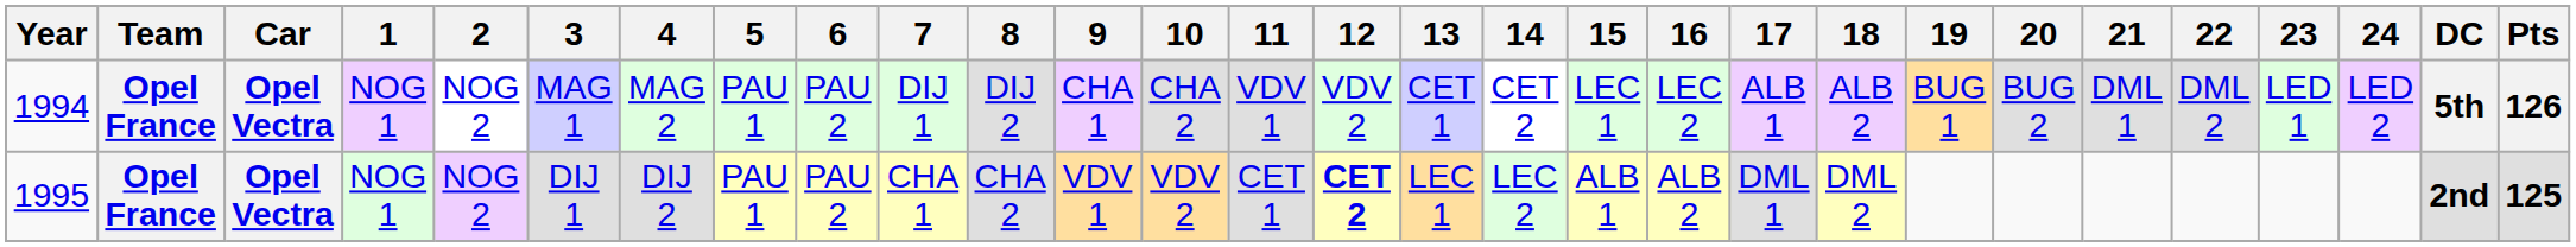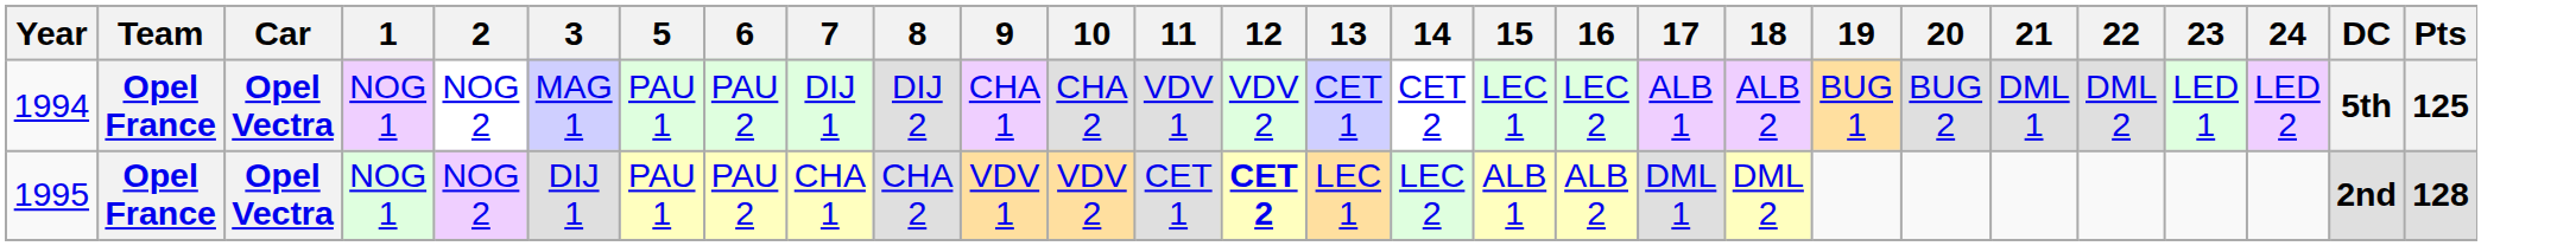- column: 4 | MAG 2 | DIJ 2
1994 | Pts: 126 -> 125
1995 | Pts: 125 -> 128
